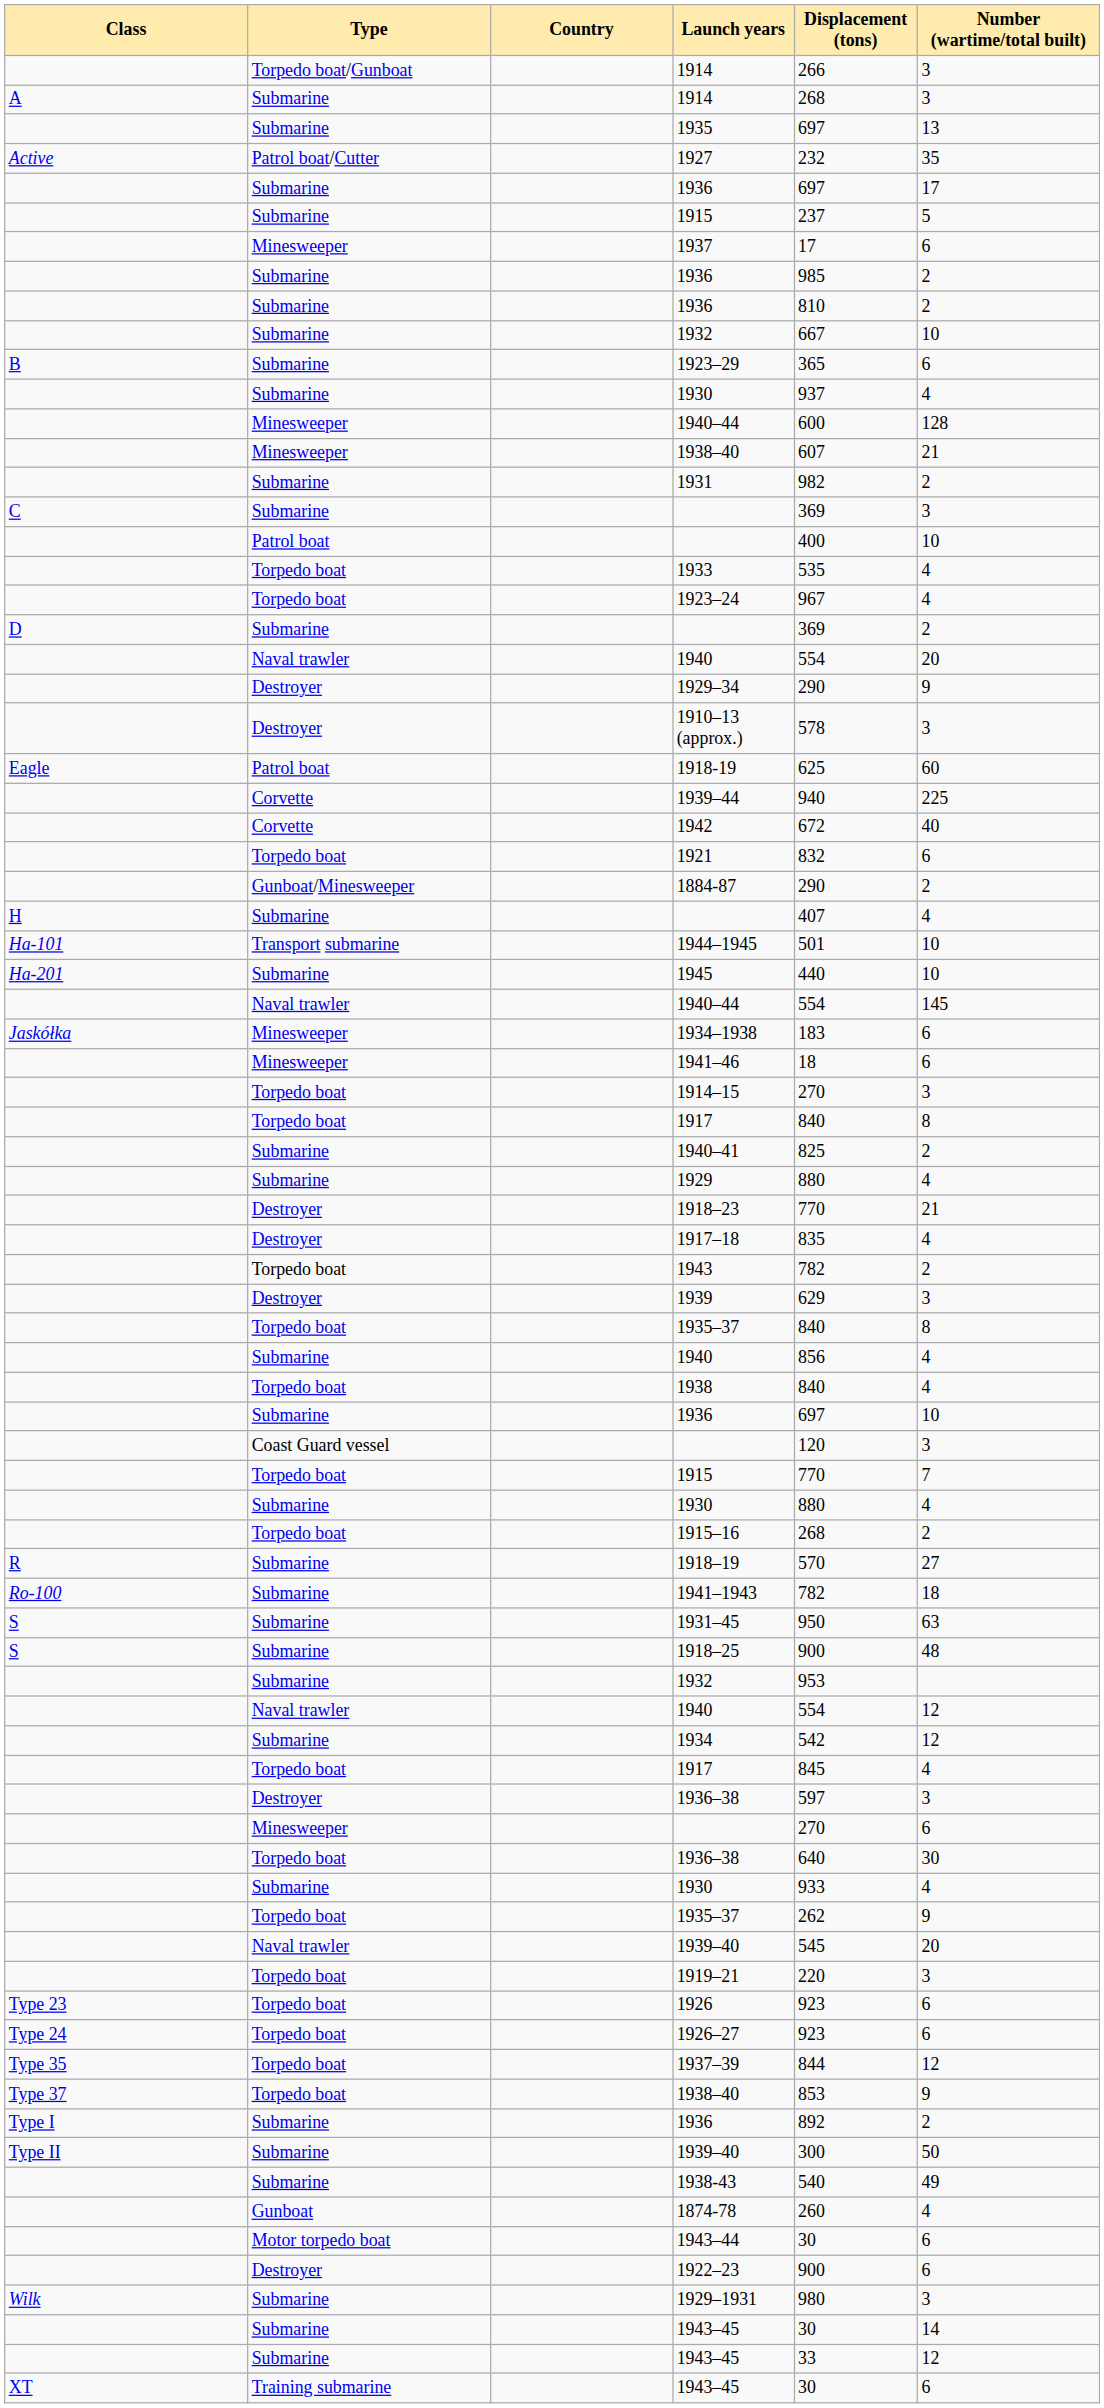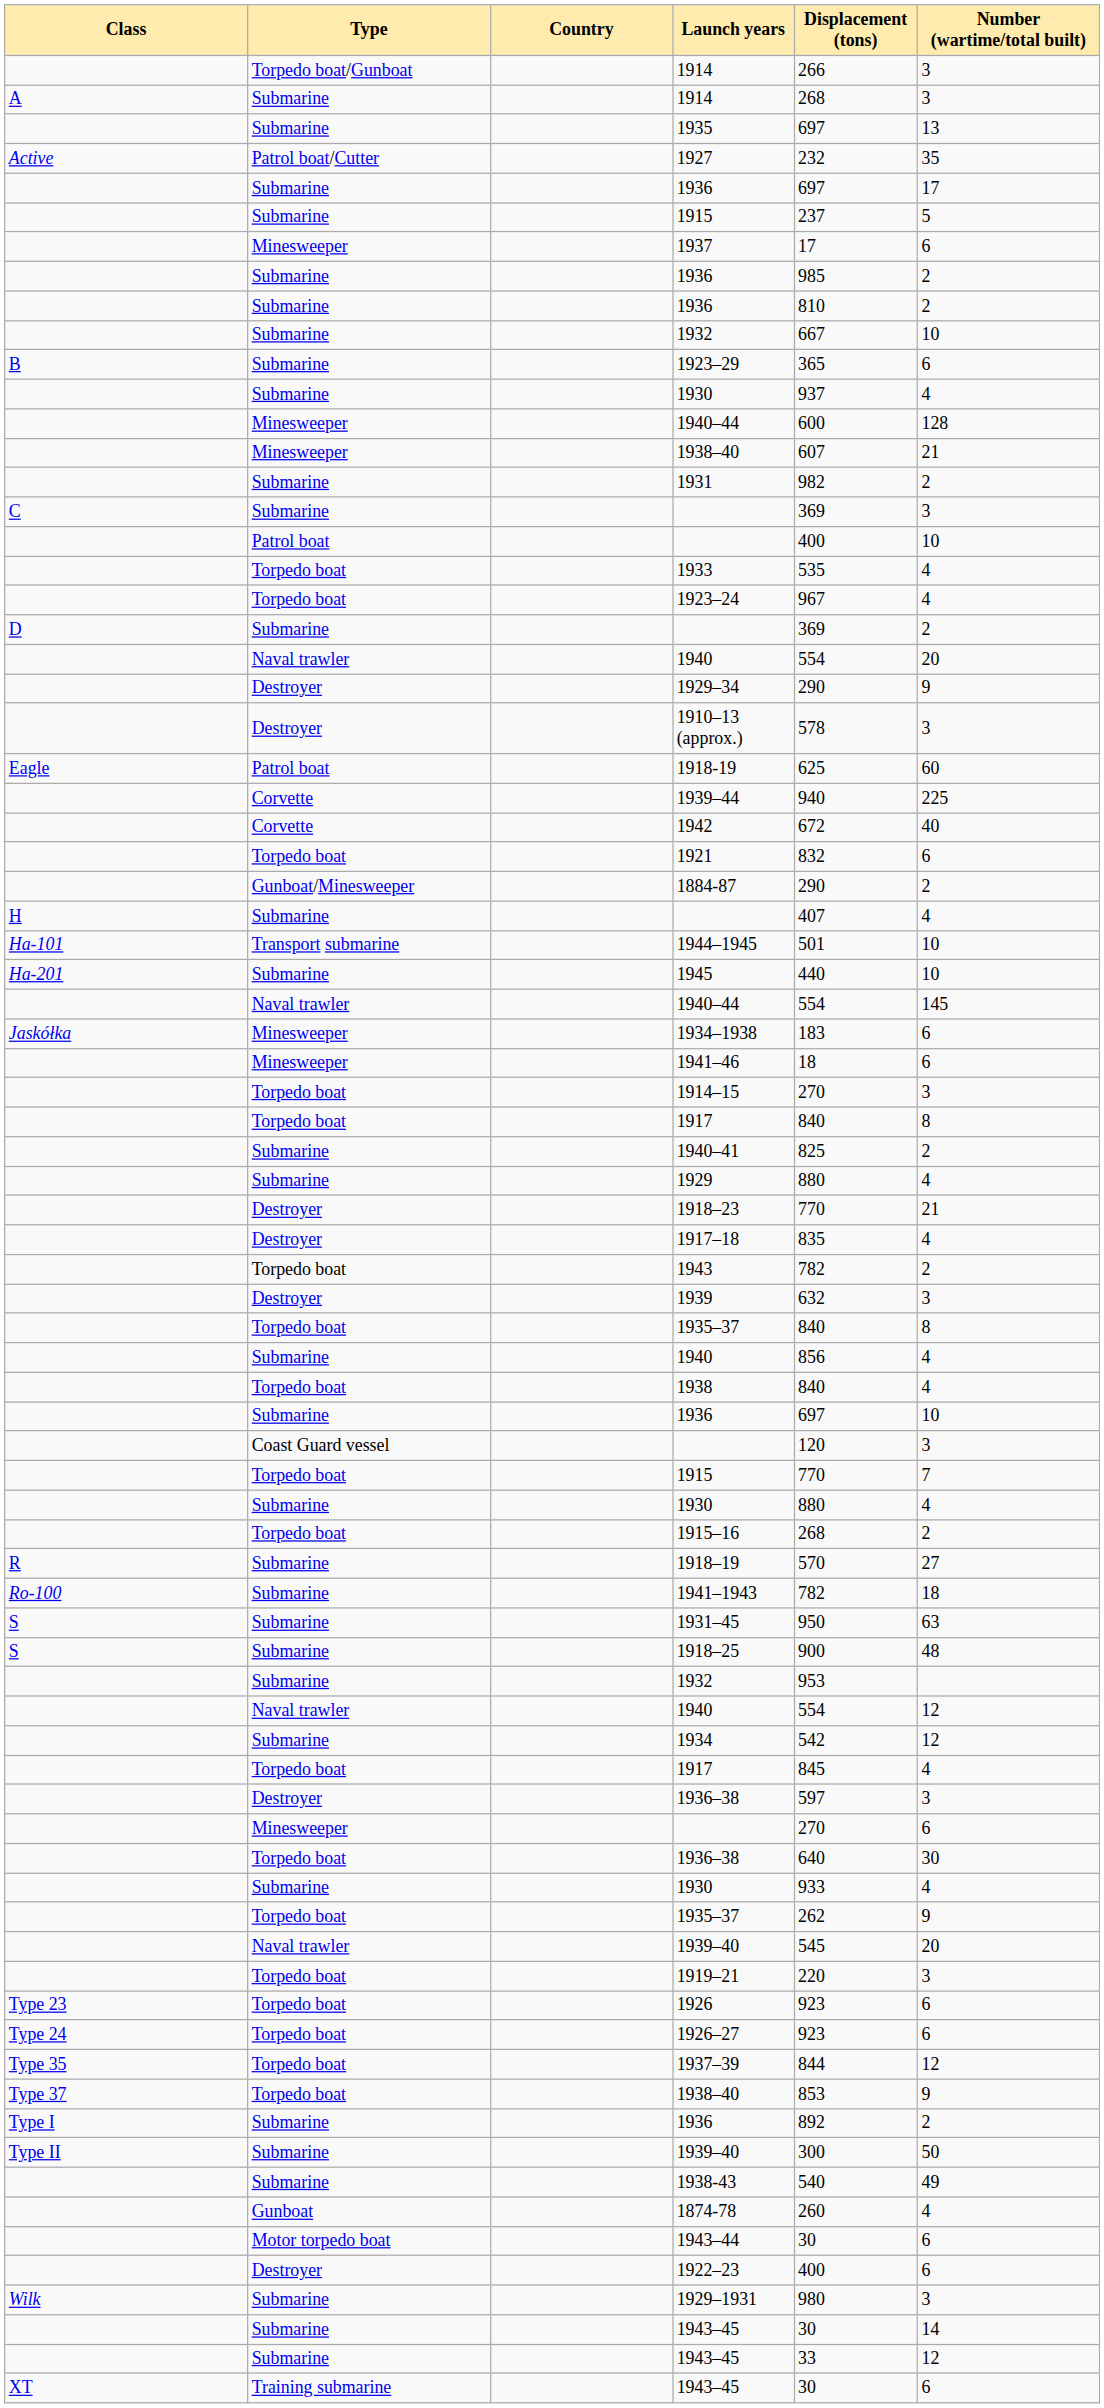1939 | Displacement (tons): 629 -> 632
1922–23 | Displacement (tons): 900 -> 400
